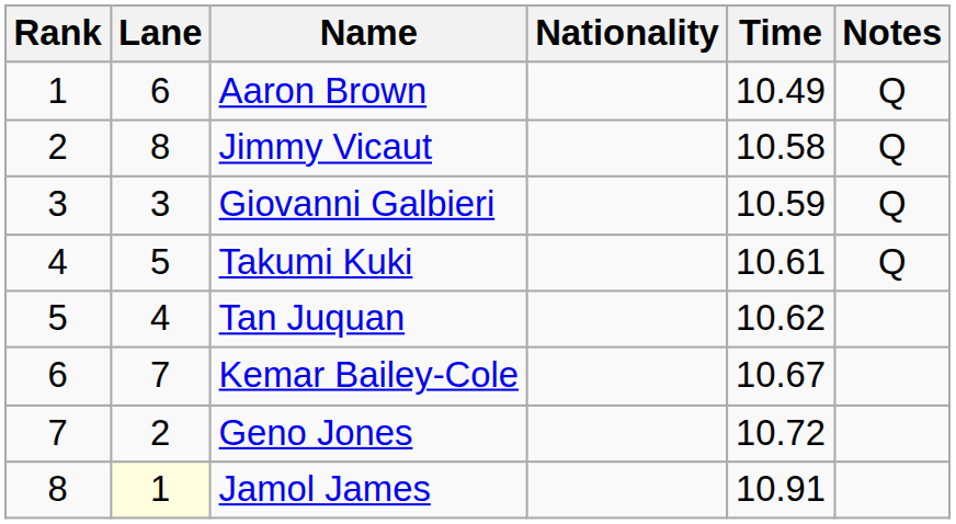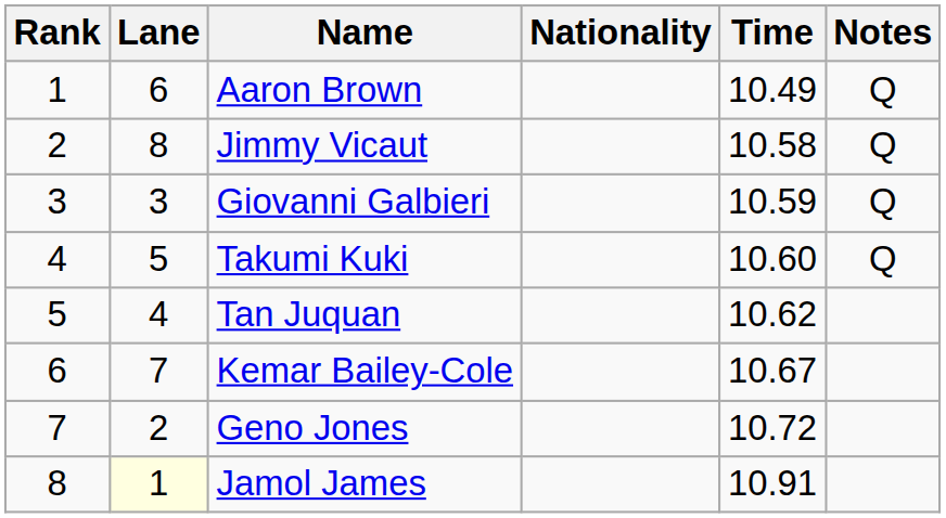Takumi Kuki | Time: 10.61 -> 10.60
